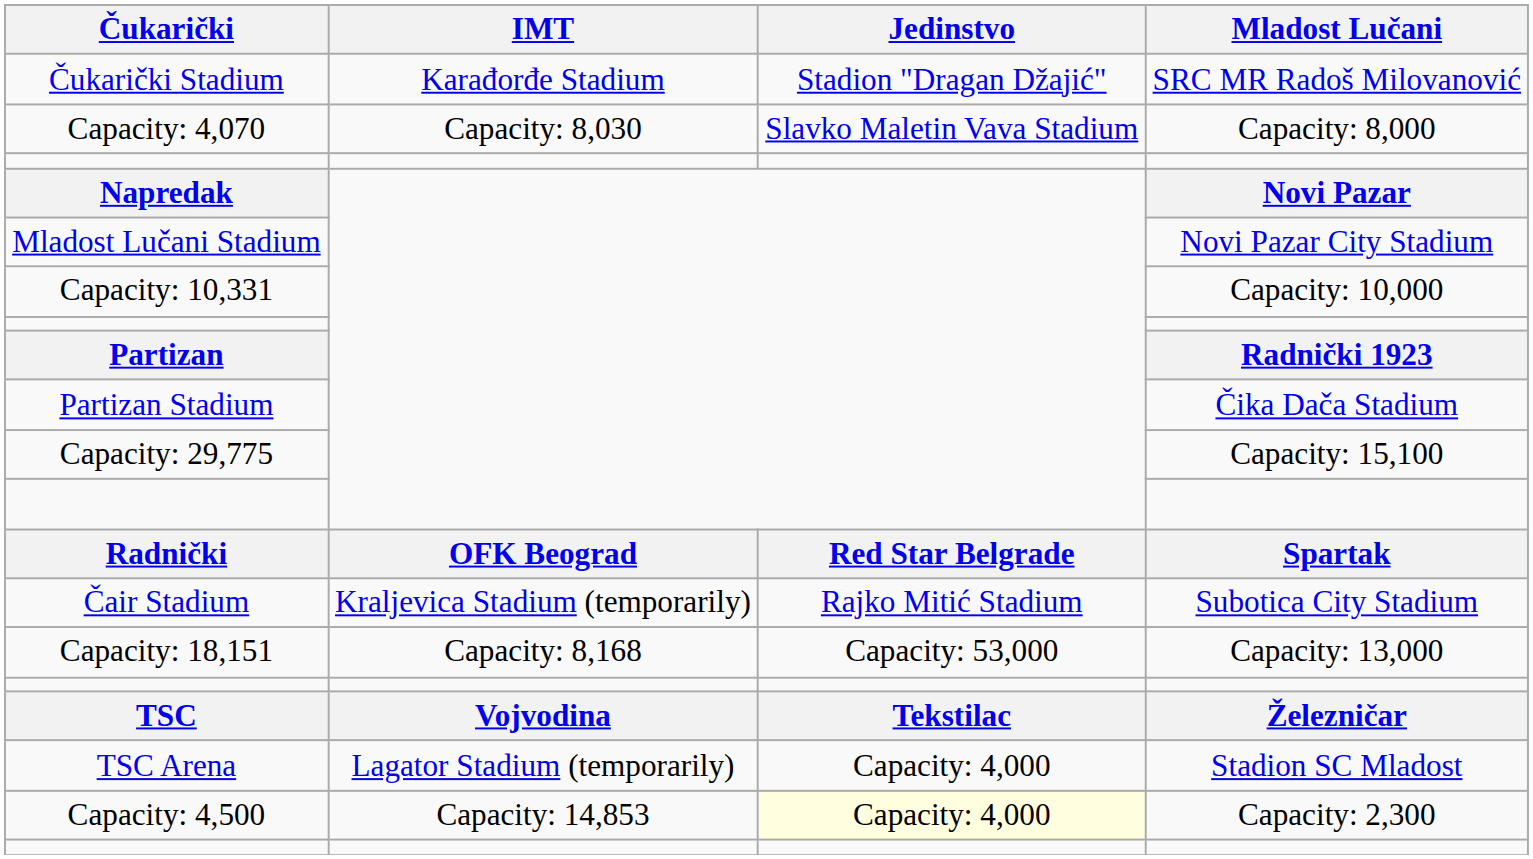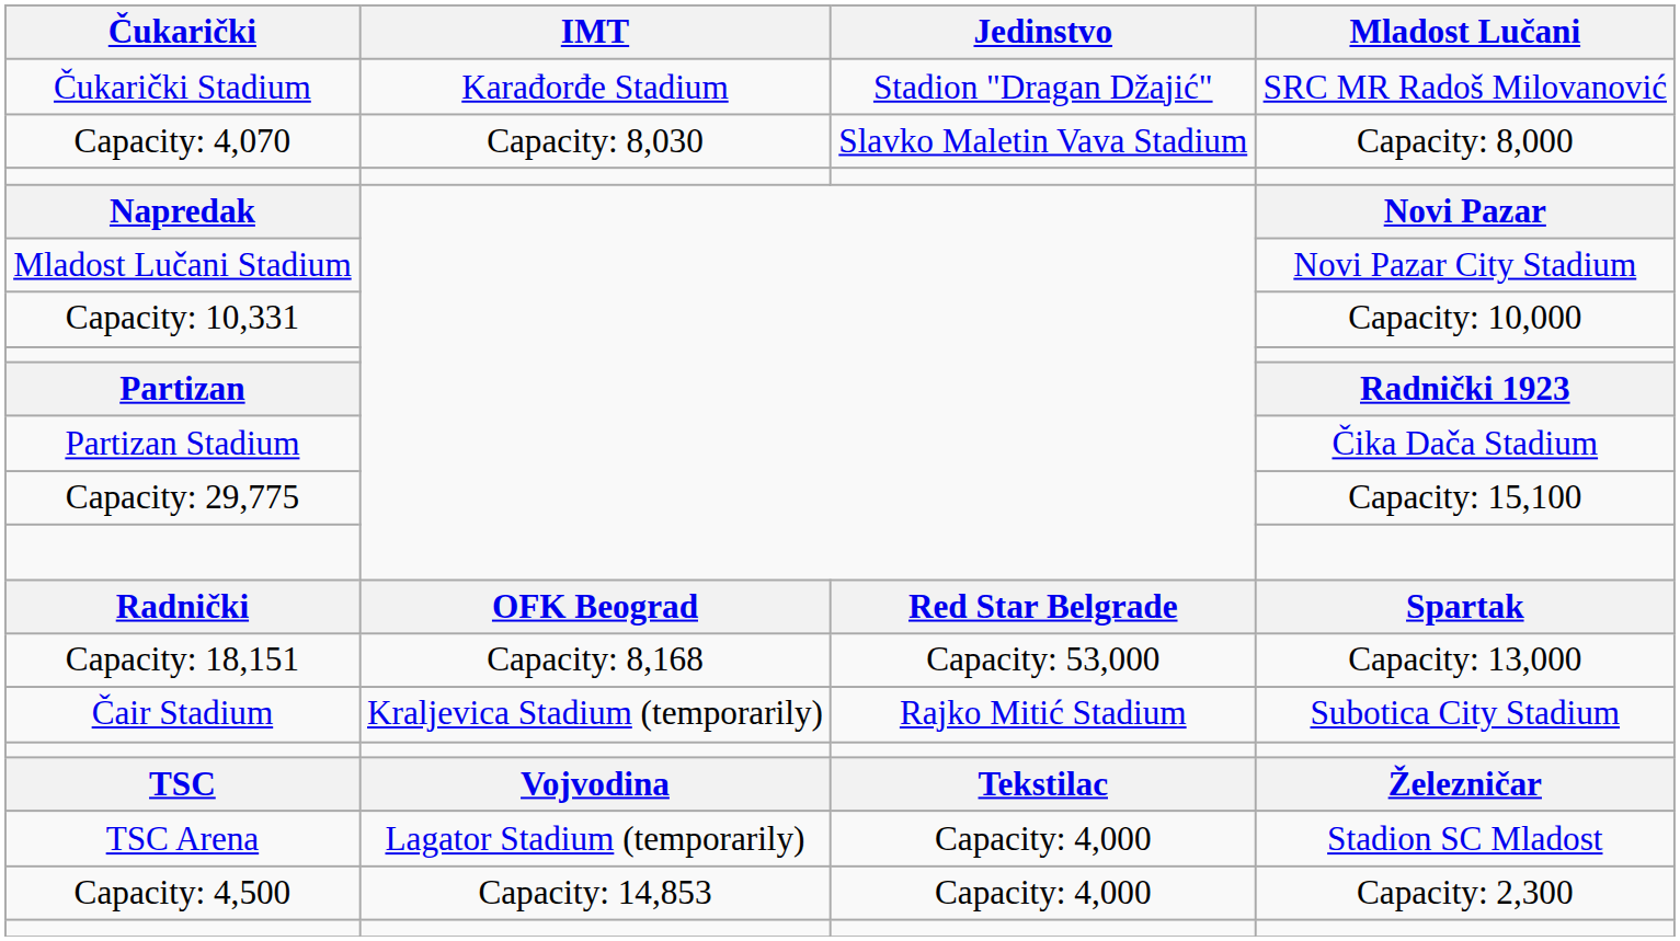rows swapped: Čair Stadium <-> Capacity: 18,151
Capacity: 4,500 | Jedinstvo: lightyellow background -> no background
